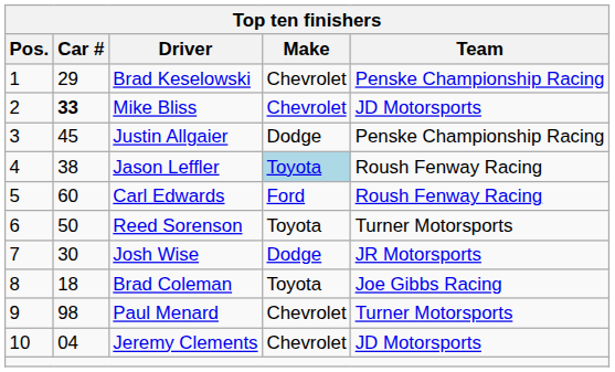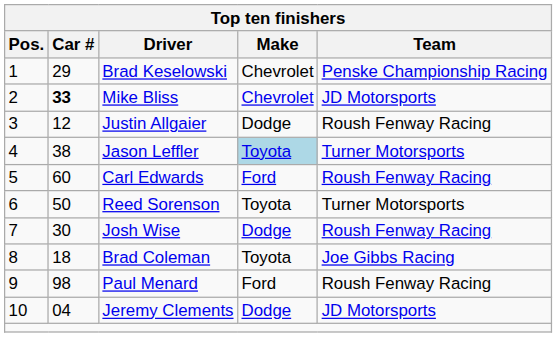Justin Allgaier | Car #: 45 -> 12
Justin Allgaier | Team: Penske Championship Racing -> Roush Fenway Racing
Jason Leffler | Team: Roush Fenway Racing -> Turner Motorsports
Josh Wise | Team: JR Motorsports -> Roush Fenway Racing
Paul Menard | Make: Chevrolet -> Ford
Paul Menard | Team: Turner Motorsports -> Roush Fenway Racing
Jeremy Clements | Make: Chevrolet -> Dodge
